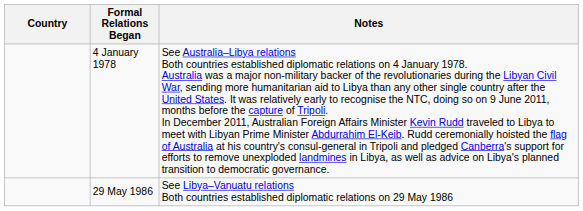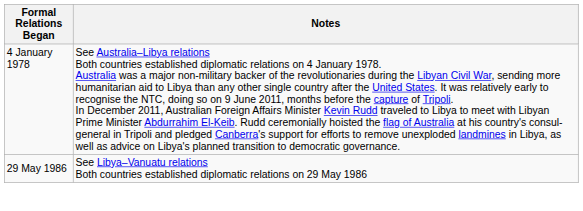- column: Country
